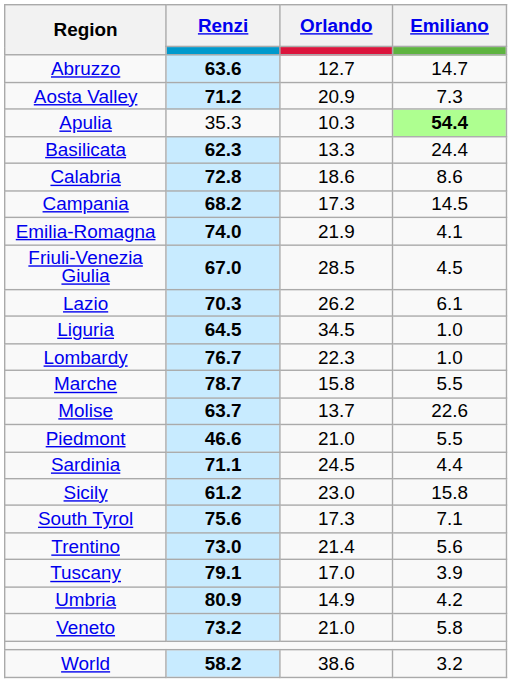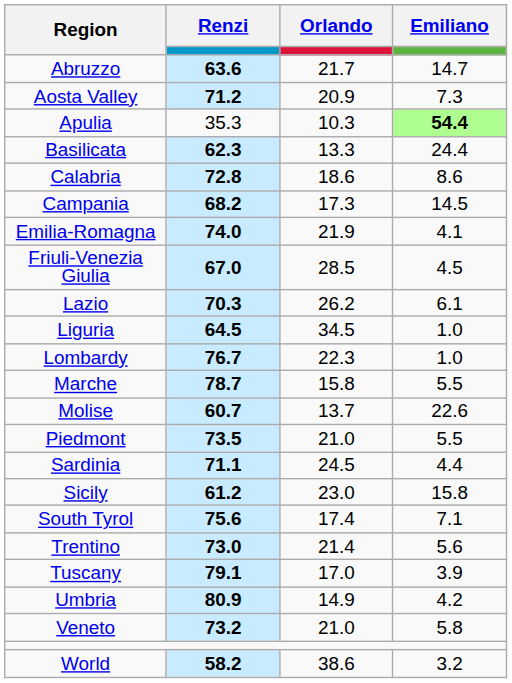Abruzzo | Orlando: 12.7 -> 21.7
Molise | Renzi: 63.7 -> 60.7
Piedmont | Renzi: 46.6 -> 73.5
South Tyrol | Orlando: 17.3 -> 17.4
